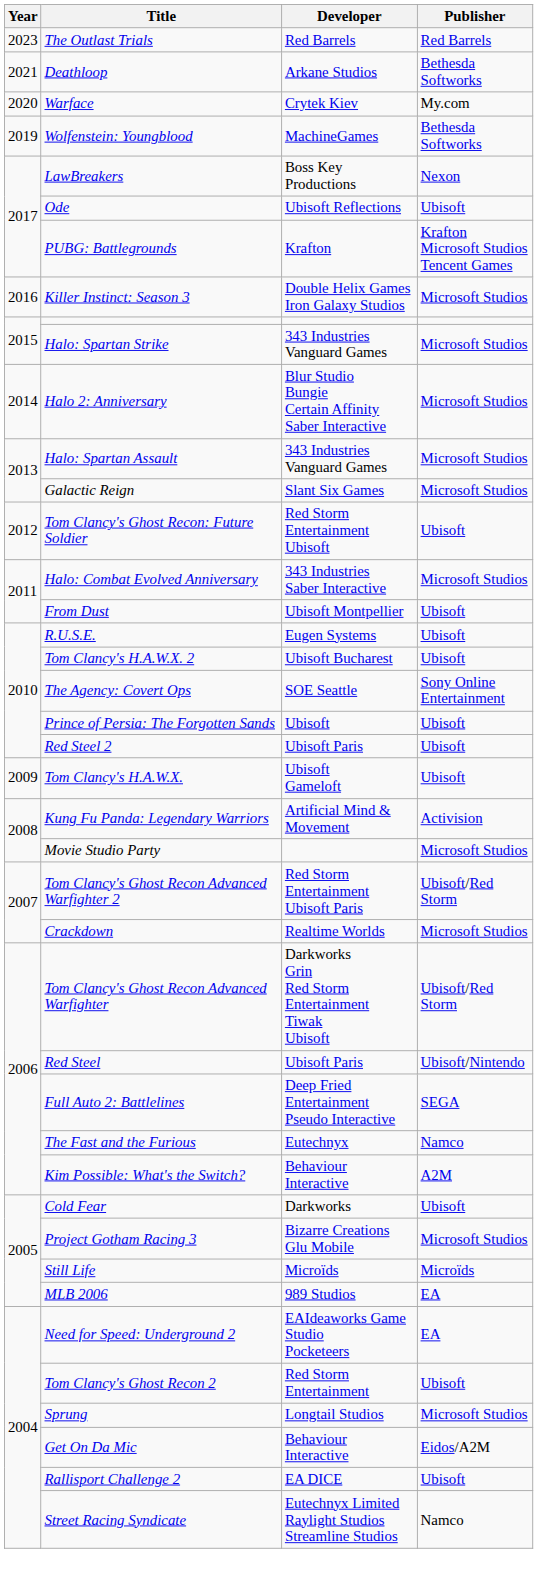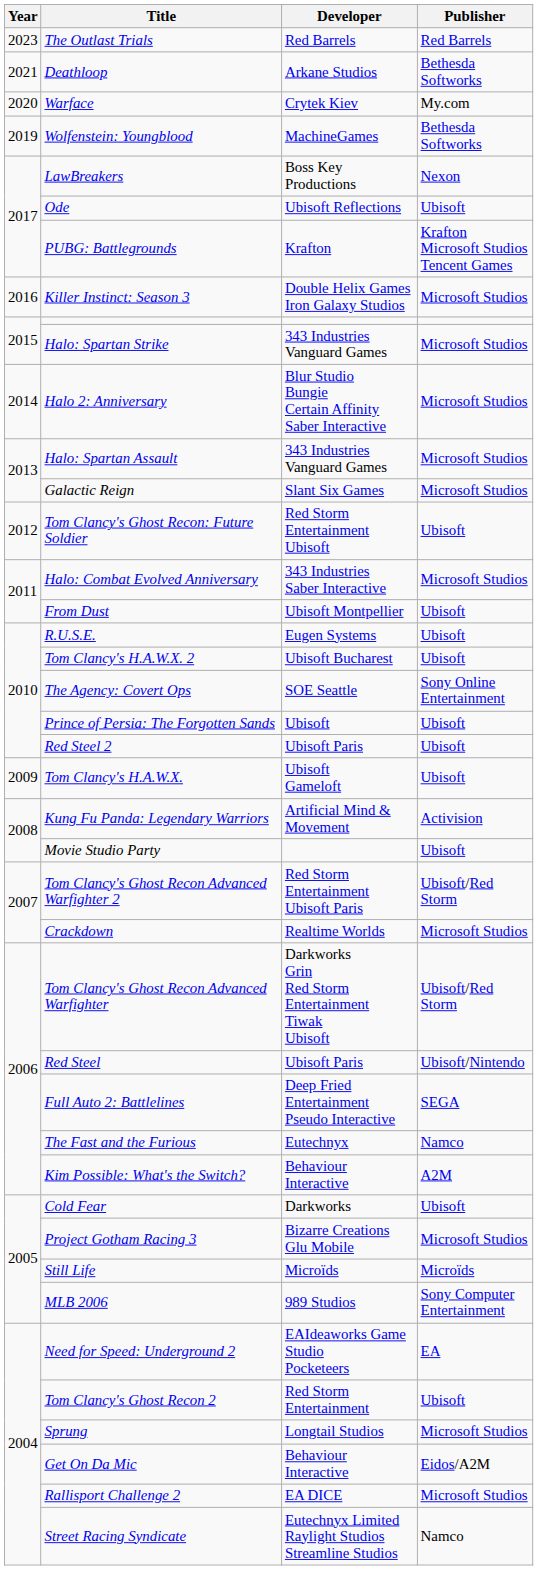Movie Studio Party | Publisher: Microsoft Studios -> Ubisoft
MLB 2006 | Publisher: EA -> Sony Computer Entertainment
Rallisport Challenge 2 | Publisher: Ubisoft -> Microsoft Studios
